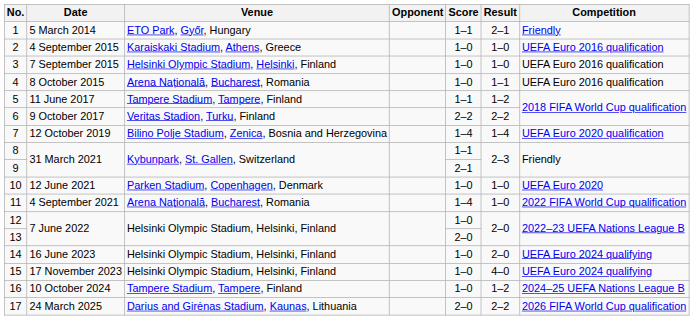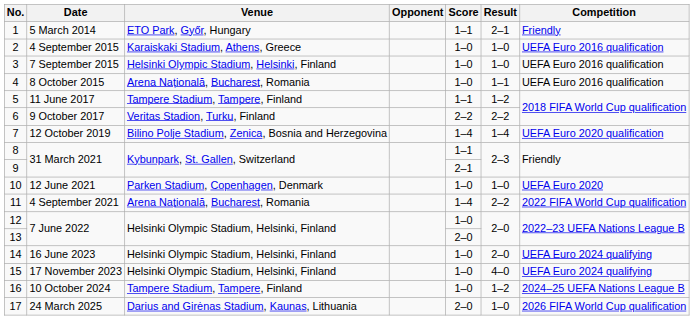11 | Result: 1–0 -> 2–2
17 | Result: 2–2 -> 1–0
